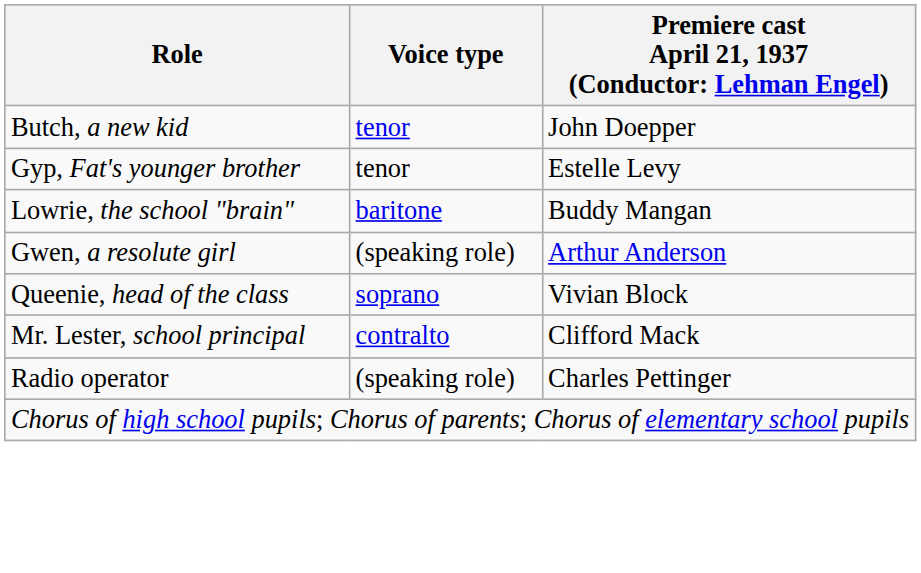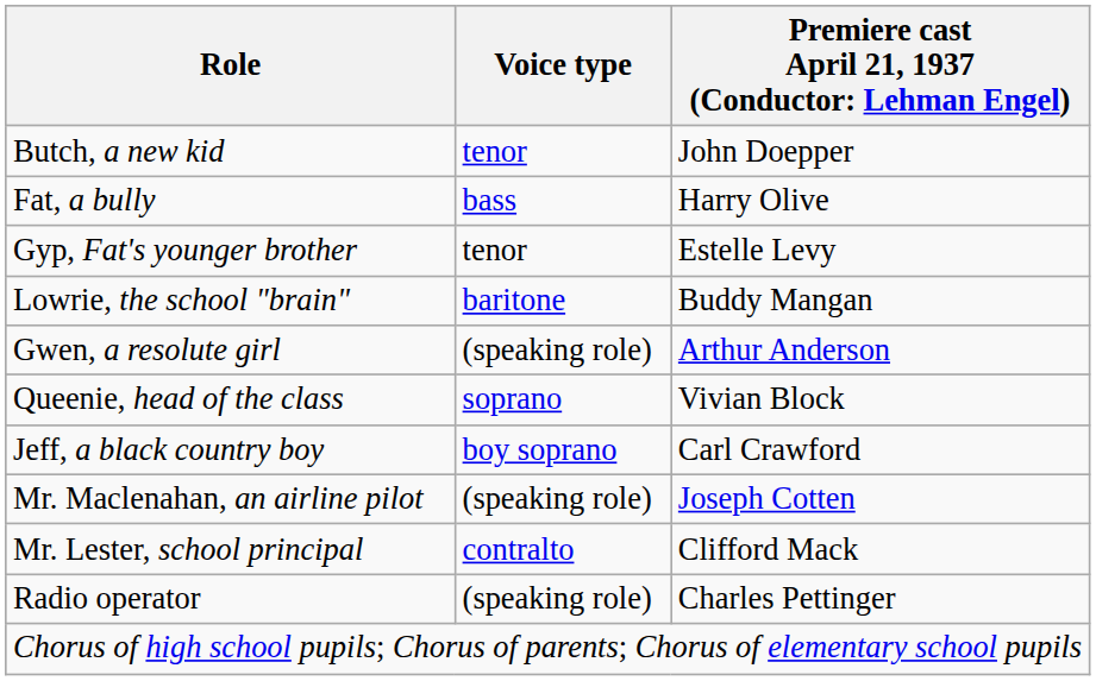+ row: Fat, a bully | bass | Harry Olive
+ row: Jeff, a black country boy | boy soprano | Carl Crawford
+ row: Mr. Maclenahan, an airline pilot | (speaking role) | Joseph Cotten
